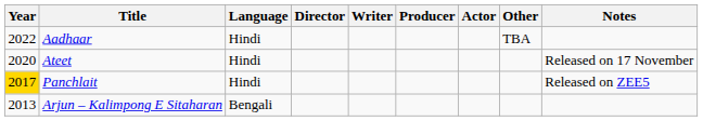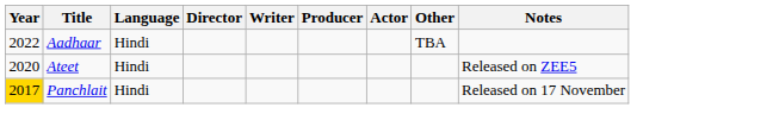Ateet | Notes: Released on 17 November -> Released on ZEE5
Panchlait | Notes: Released on ZEE5 -> Released on 17 November
- row: 2013 | Arjun – Kalimpong E Sitaharan | Bengali
